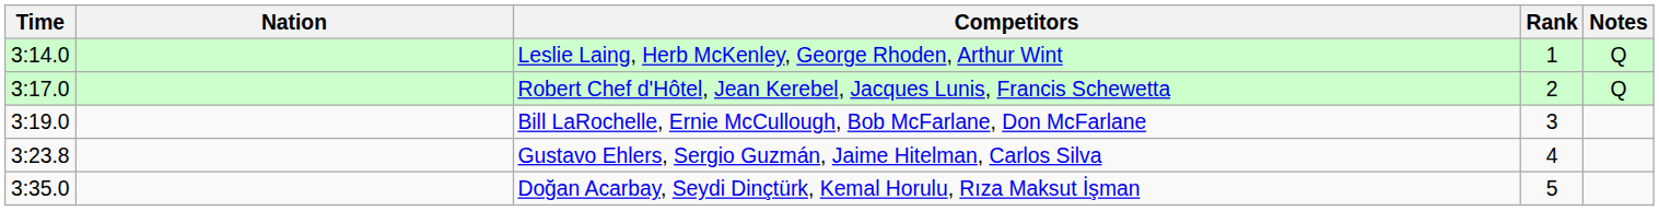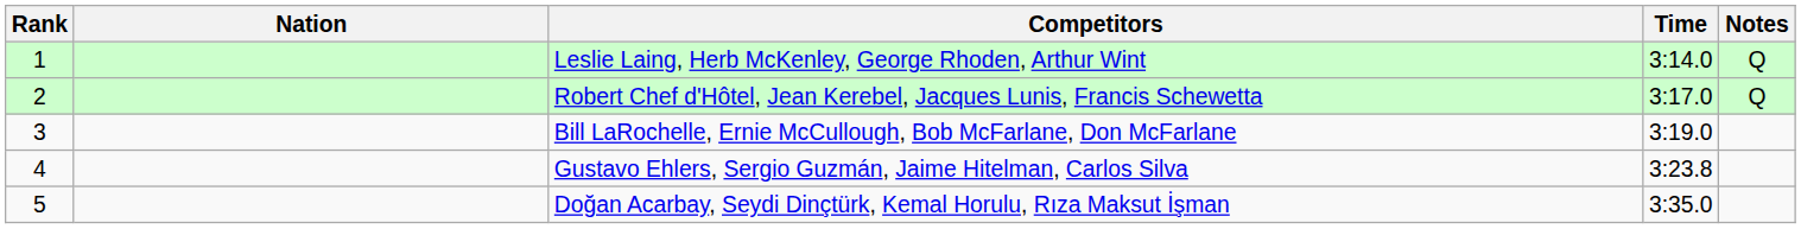columns swapped: Rank <-> Time
